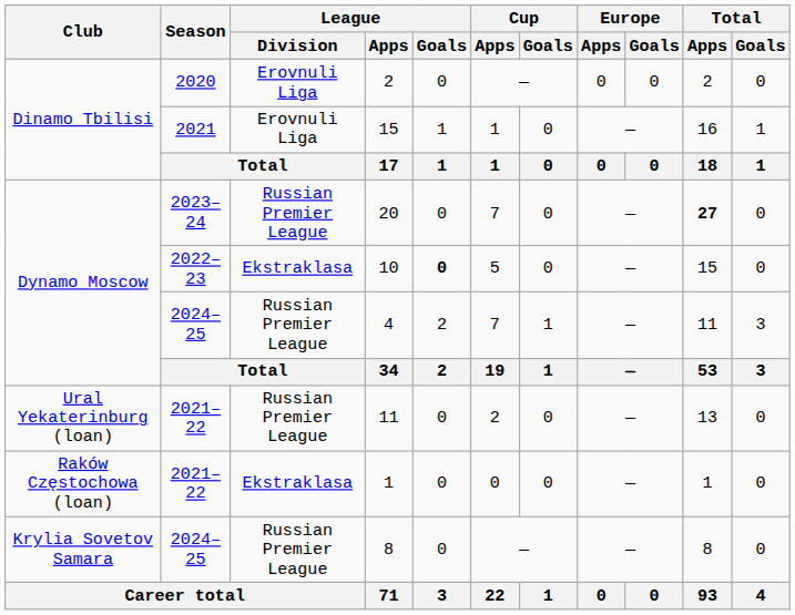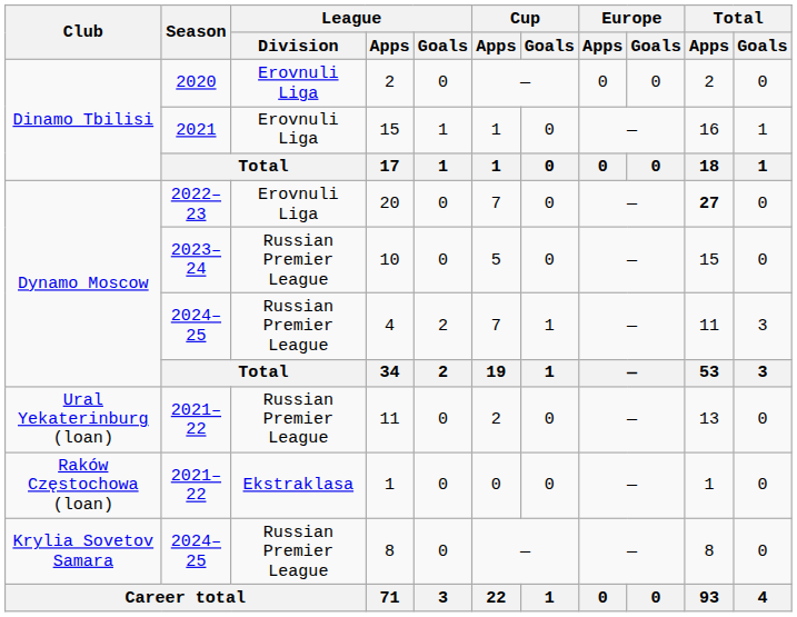20 | Season: 2023–24 -> 2022–23
20 | League / Division: Russian Premier League -> Erovnuli Liga
10 | Season: 2022–23 -> 2023–24
10 | League / Division: Ekstraklasa -> Russian Premier League
10 | League / Goals: bold -> normal
